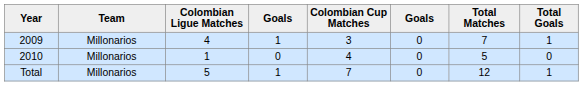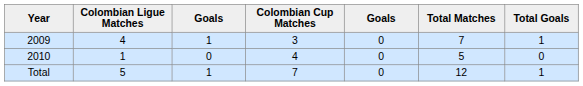- column: Team | Millonarios | Millonarios | Millonarios
